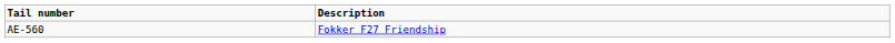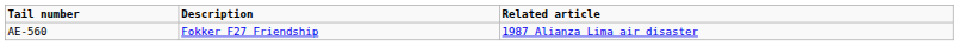+ column: Related article | 1987 Alianza Lima air disaster
